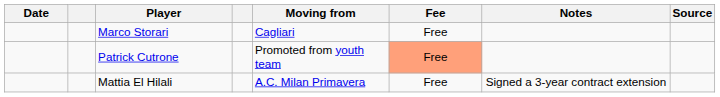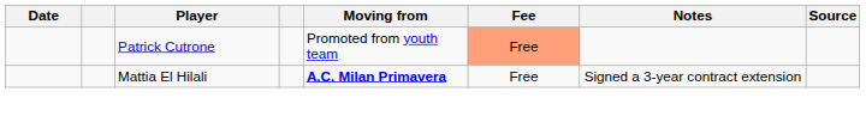- row: Marco Storari | Cagliari | Free
Mattia El Hilali | Moving from: normal -> bold
